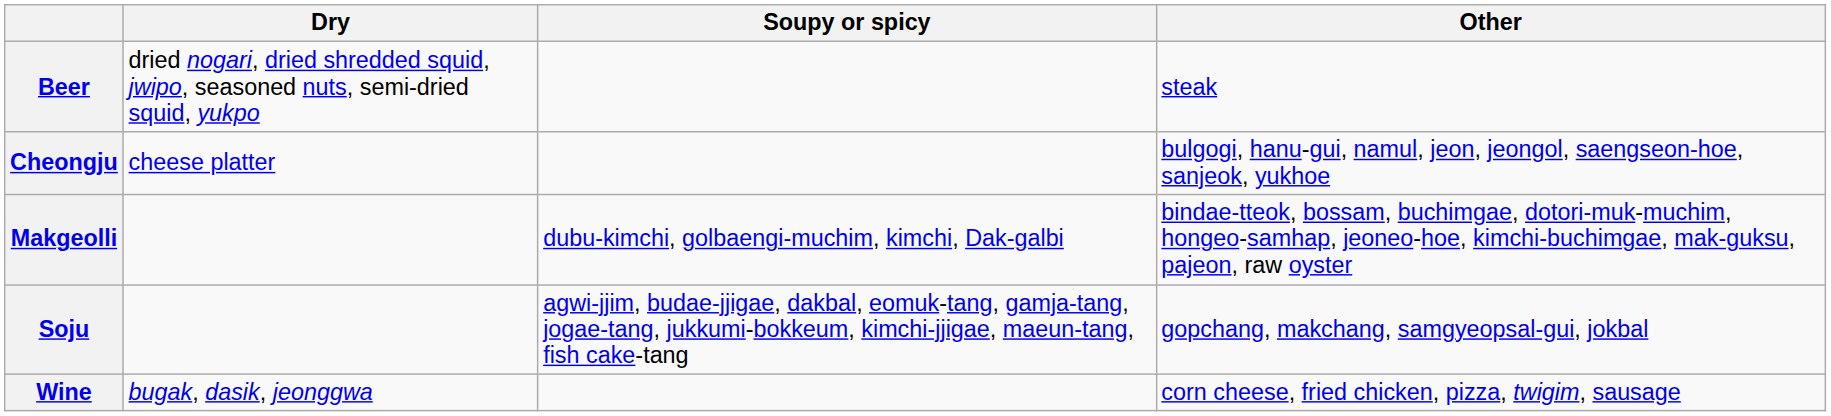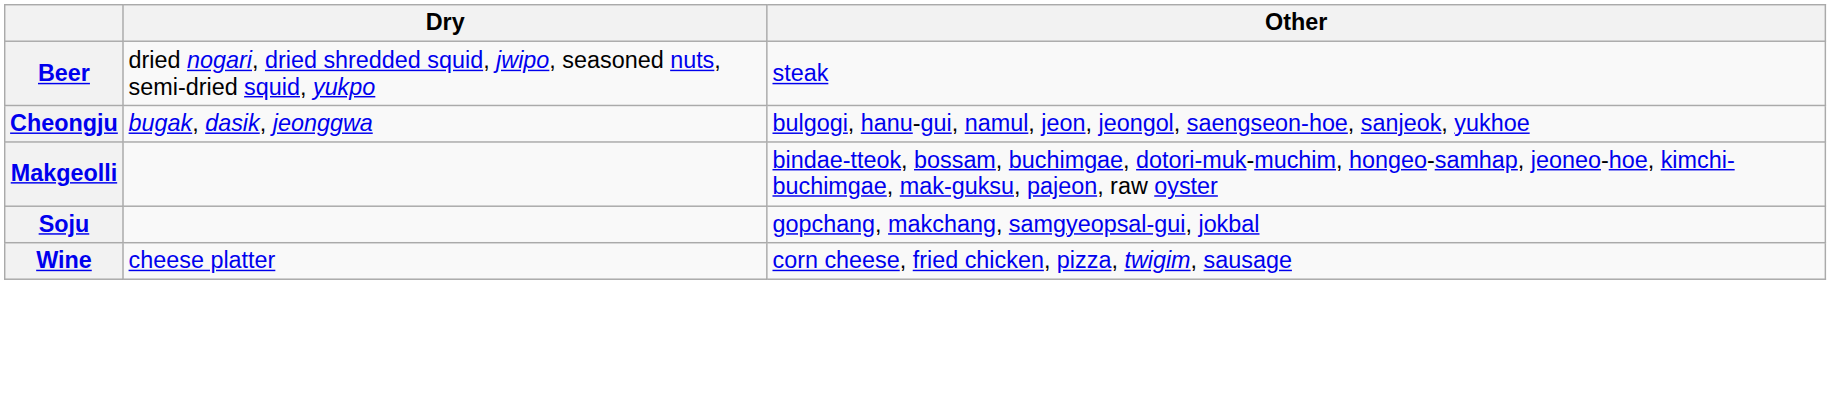- column: Soupy or spicy | dubu-kimchi, golbaengi-muchim, kimchi, Dak-galbi | agwi-jjim, budae-jjigae, dakbal, eomuk-tang, gamja-tang, jogae-tang, jukkumi-bokkeum, kimchi-jjigae, maeun-tang, fish cake-tang
Cheongju | Dry: cheese platter -> bugak, dasik, jeonggwa
Wine | Dry: bugak, dasik, jeonggwa -> cheese platter
